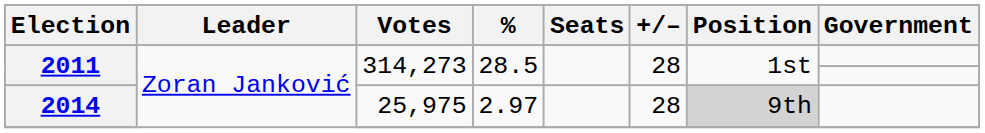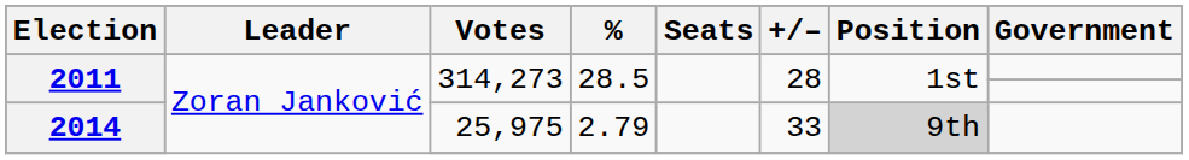2014 | %: 2.97 -> 2.79
2014 | +/–: 28 -> 33
